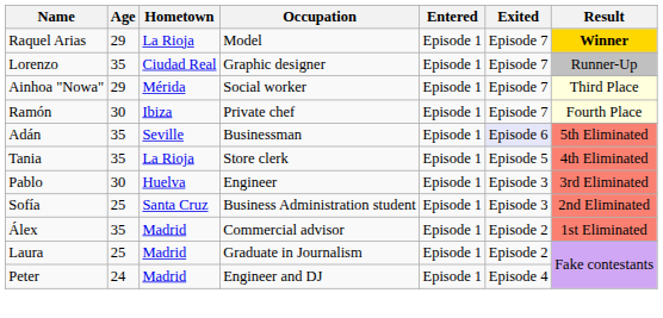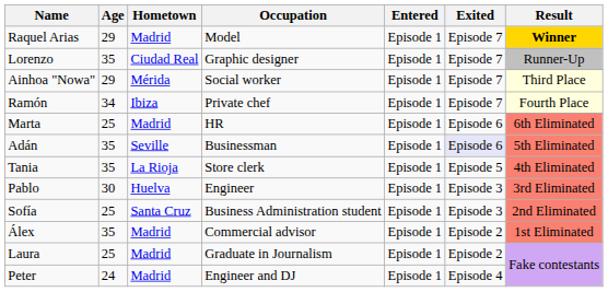Raquel Arias | Hometown: La Rioja -> Madrid
Ramón | Age: 30 -> 34
+ row: Marta | 25 | Madrid | HR | Episode 1 | Episode 6 | 6th Eliminated
